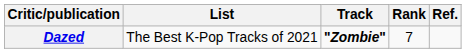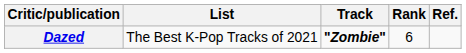Dazed | Rank: 7 -> 6
